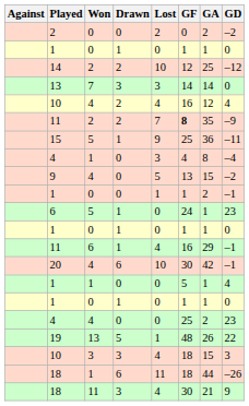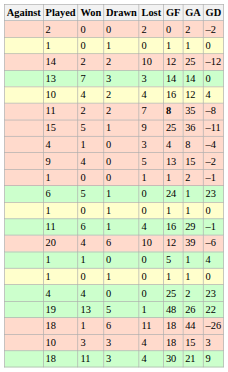11 / 2 | GD: –9 -> –8
20 | GF: 30 -> 12
20 | GA: 42 -> 39
20 | GD: –1 -> –6
rows swapped: 18 / 1 <-> 10 / 3
